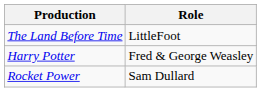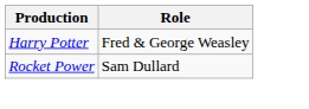- row: The Land Before Time | LittleFoot
